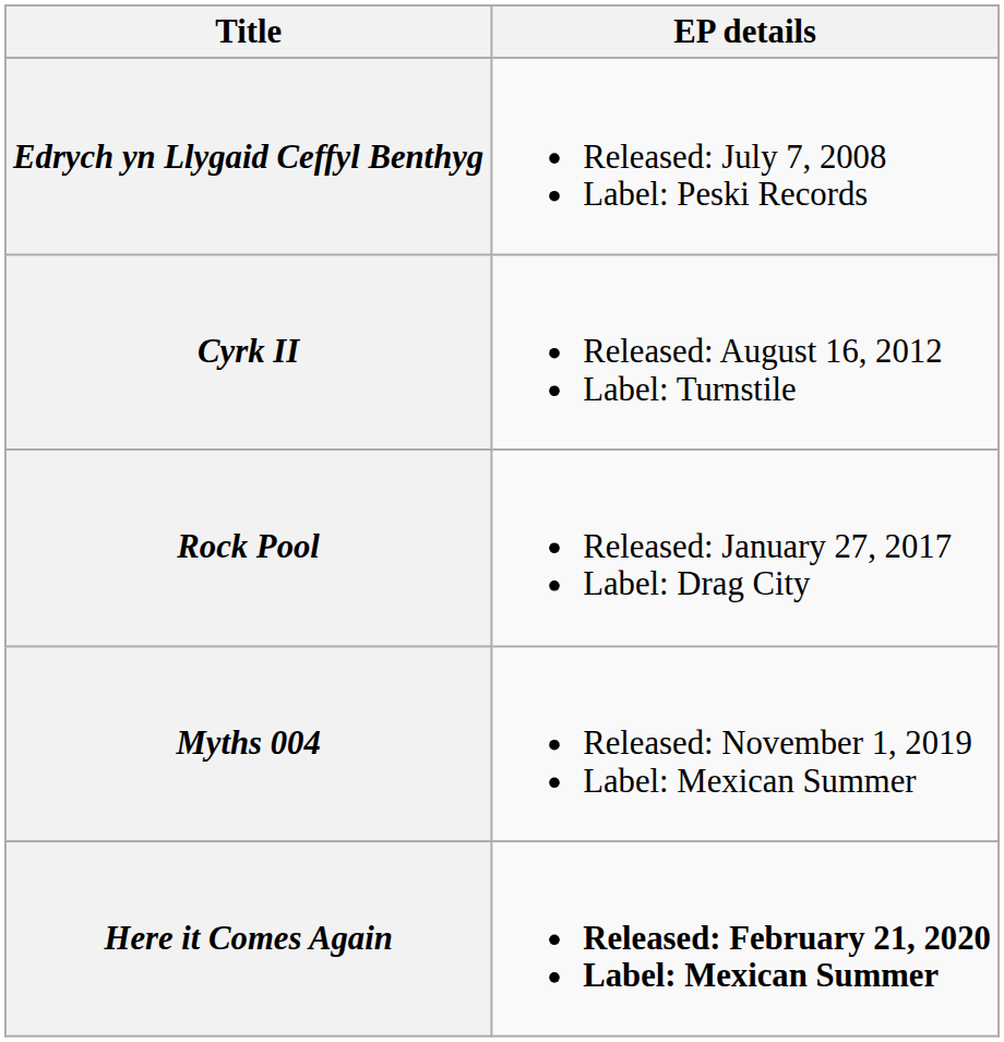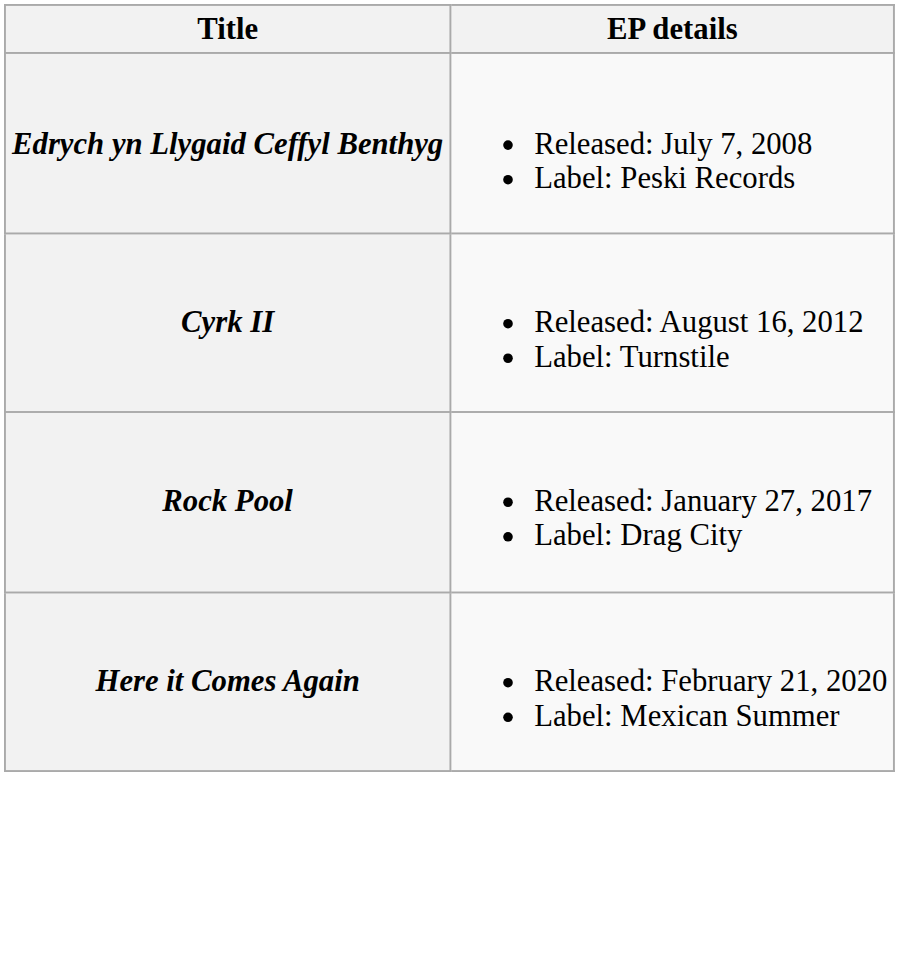- row: Myths 004 | Released: November 1, 2019 Label: Mexican Summer
Here it Comes Again | EP details: bold -> normal
